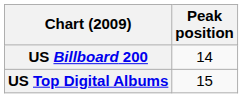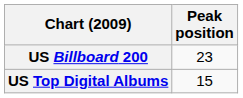US Billboard 200 | Peak position: 14 -> 23
